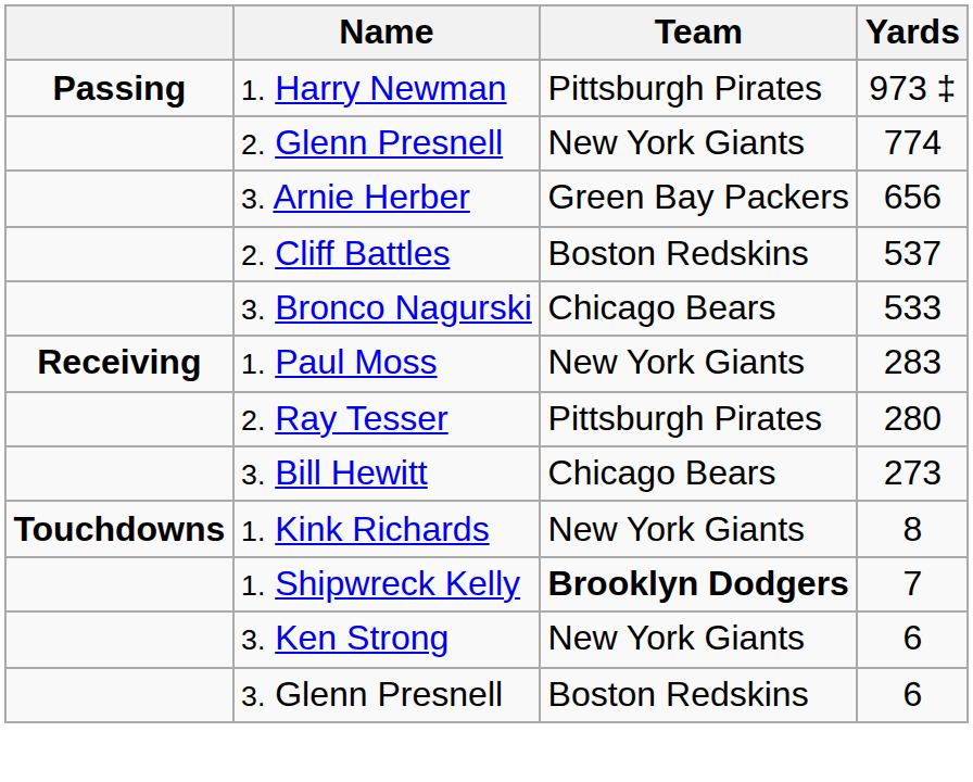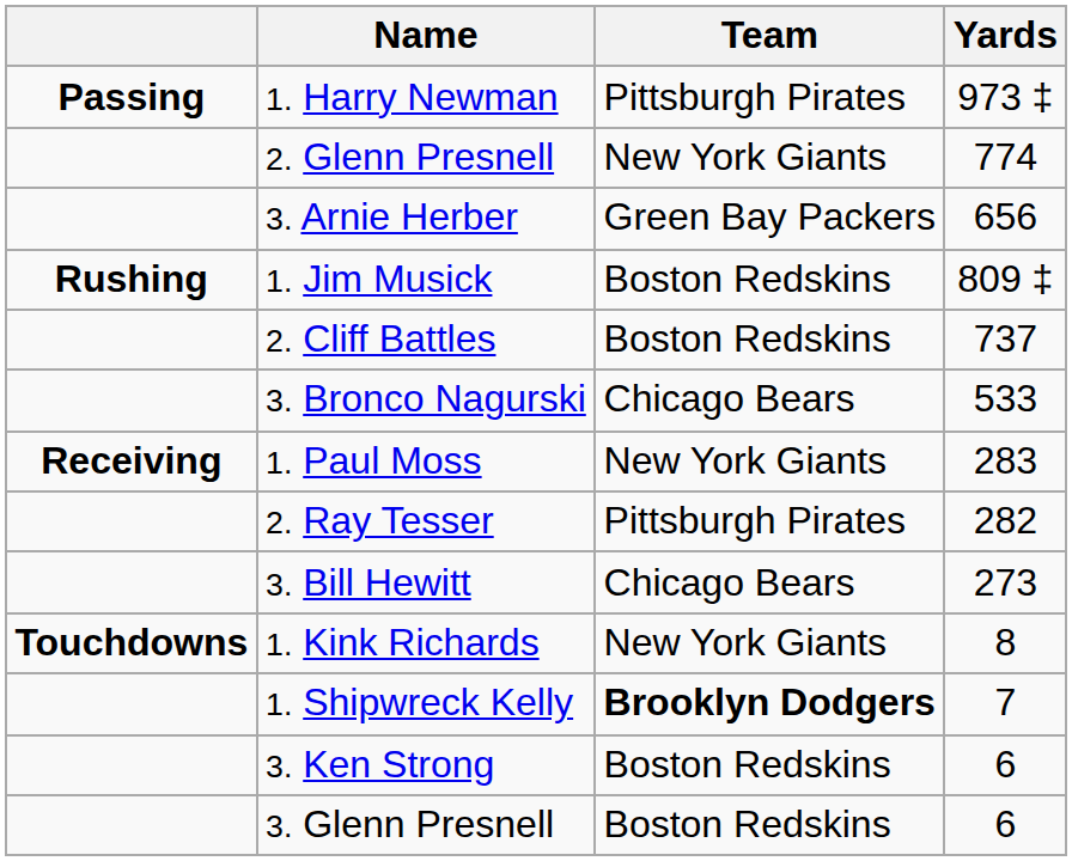+ row: Rushing | 1. Jim Musick | Boston Redskins | 809 ‡
2. Cliff Battles | Yards: 537 -> 737
2. Ray Tesser | Yards: 280 -> 282
3. Ken Strong | Team: New York Giants -> Boston Redskins
